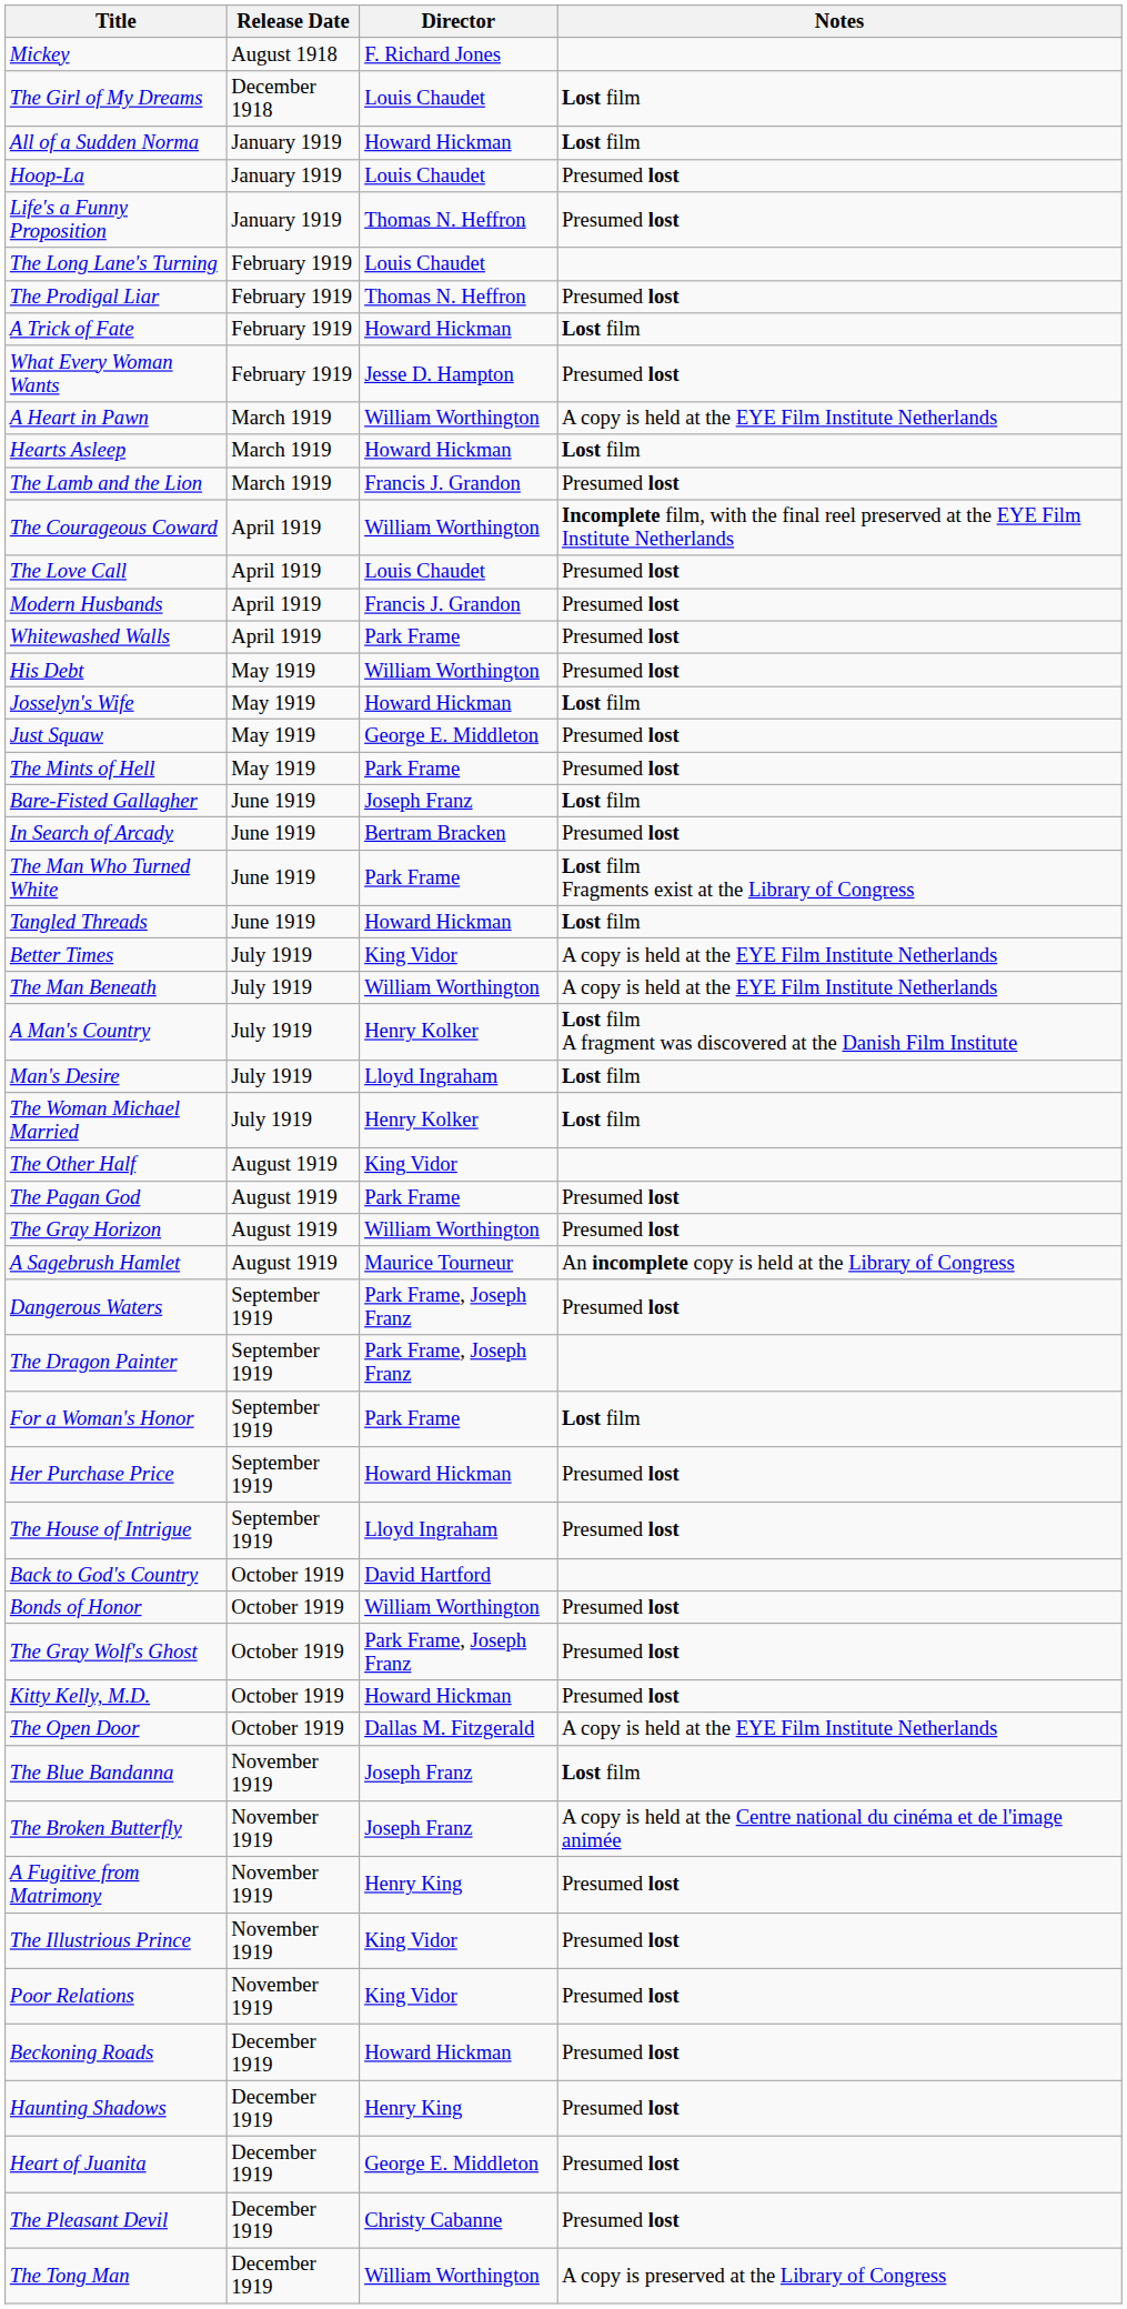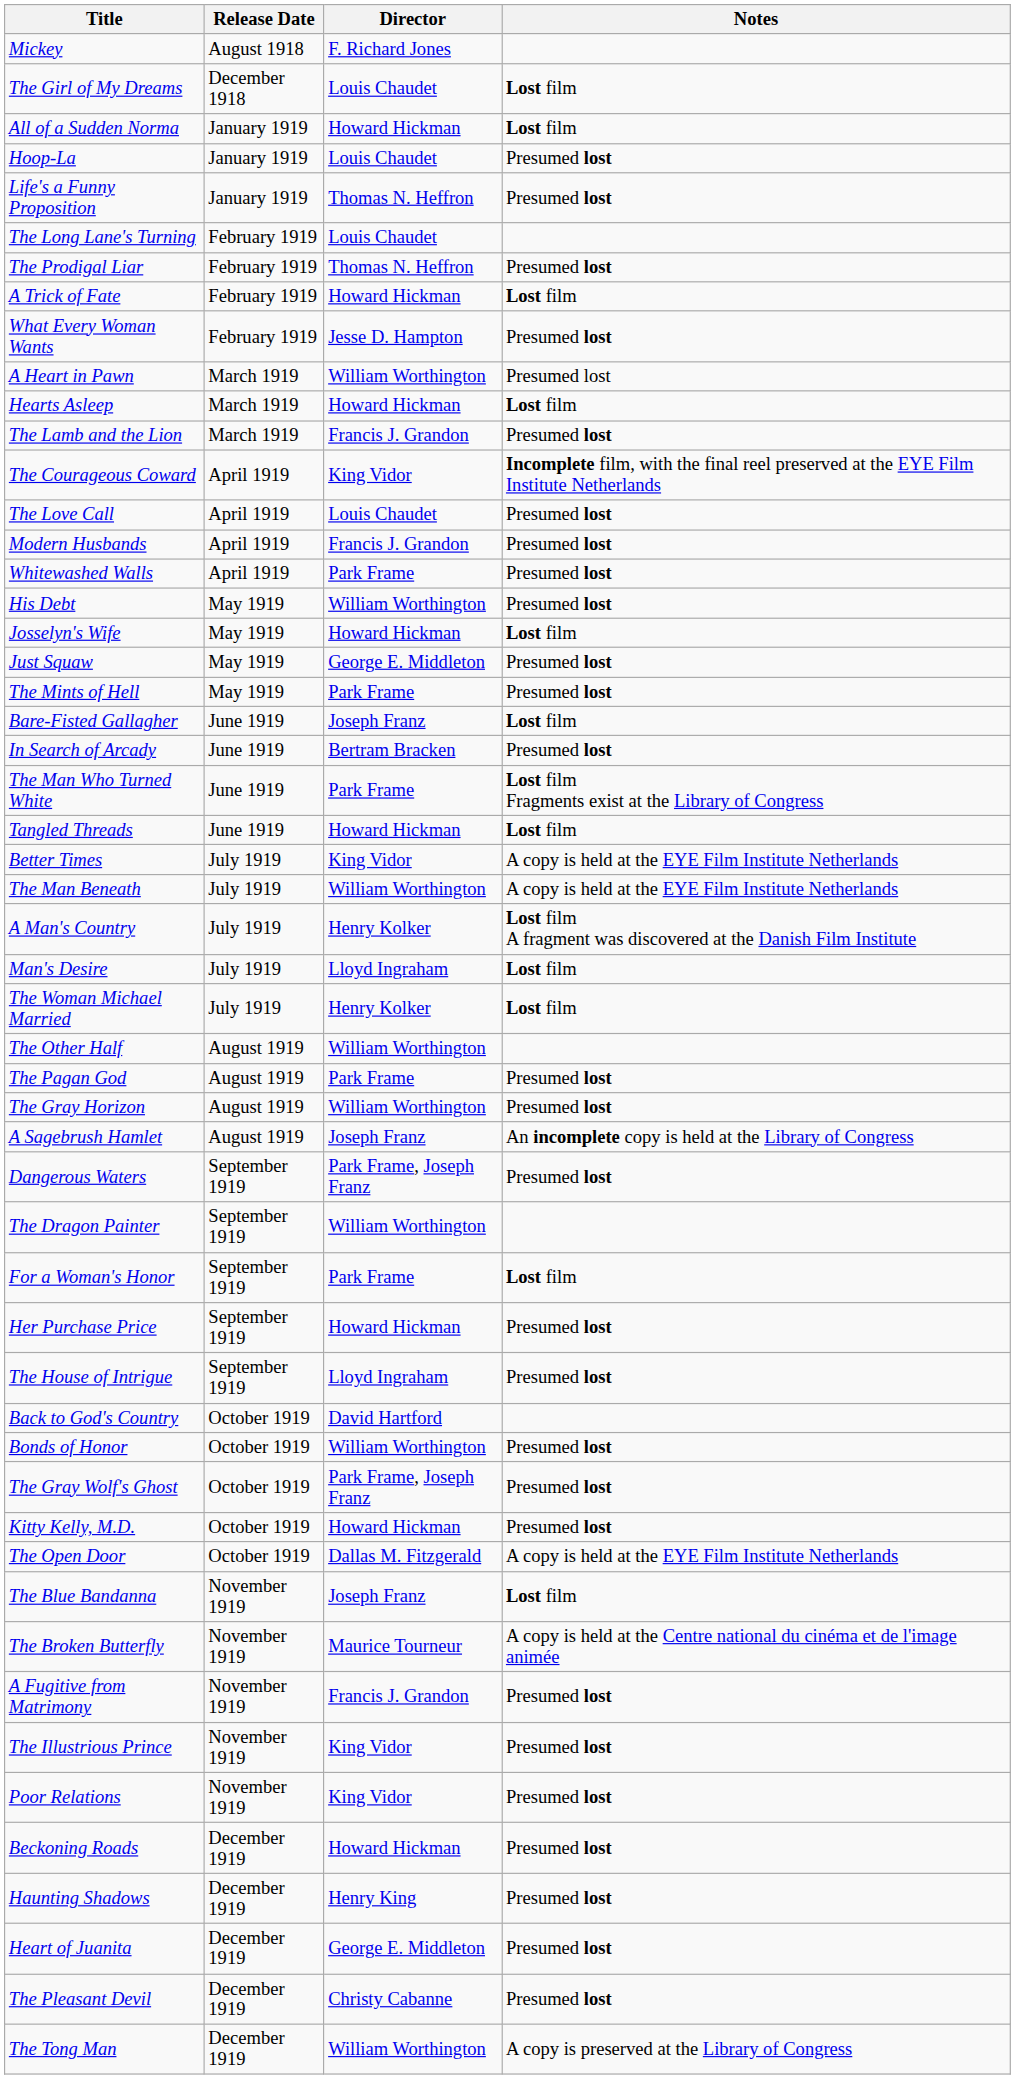A Heart in Pawn | Notes: A copy is held at the EYE Film Institute Netherlands -> Presumed lost
The Courageous Coward | Director: William Worthington -> King Vidor
The Other Half | Director: King Vidor -> William Worthington
A Sagebrush Hamlet | Director: Maurice Tourneur -> Joseph Franz
The Dragon Painter | Director: Park Frame, Joseph Franz -> William Worthington
The Broken Butterfly | Director: Joseph Franz -> Maurice Tourneur
A Fugitive from Matrimony | Director: Henry King -> Francis J. Grandon
